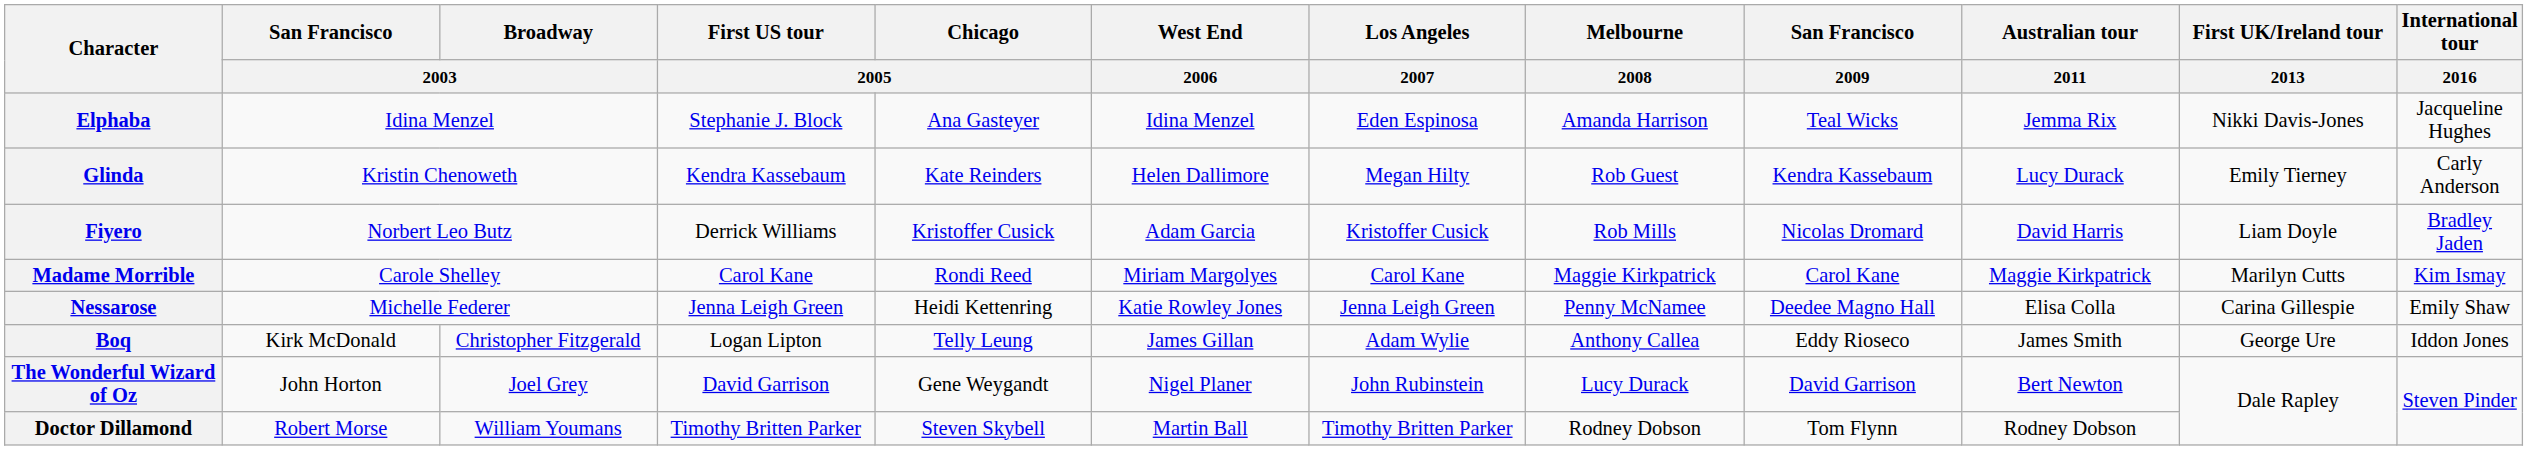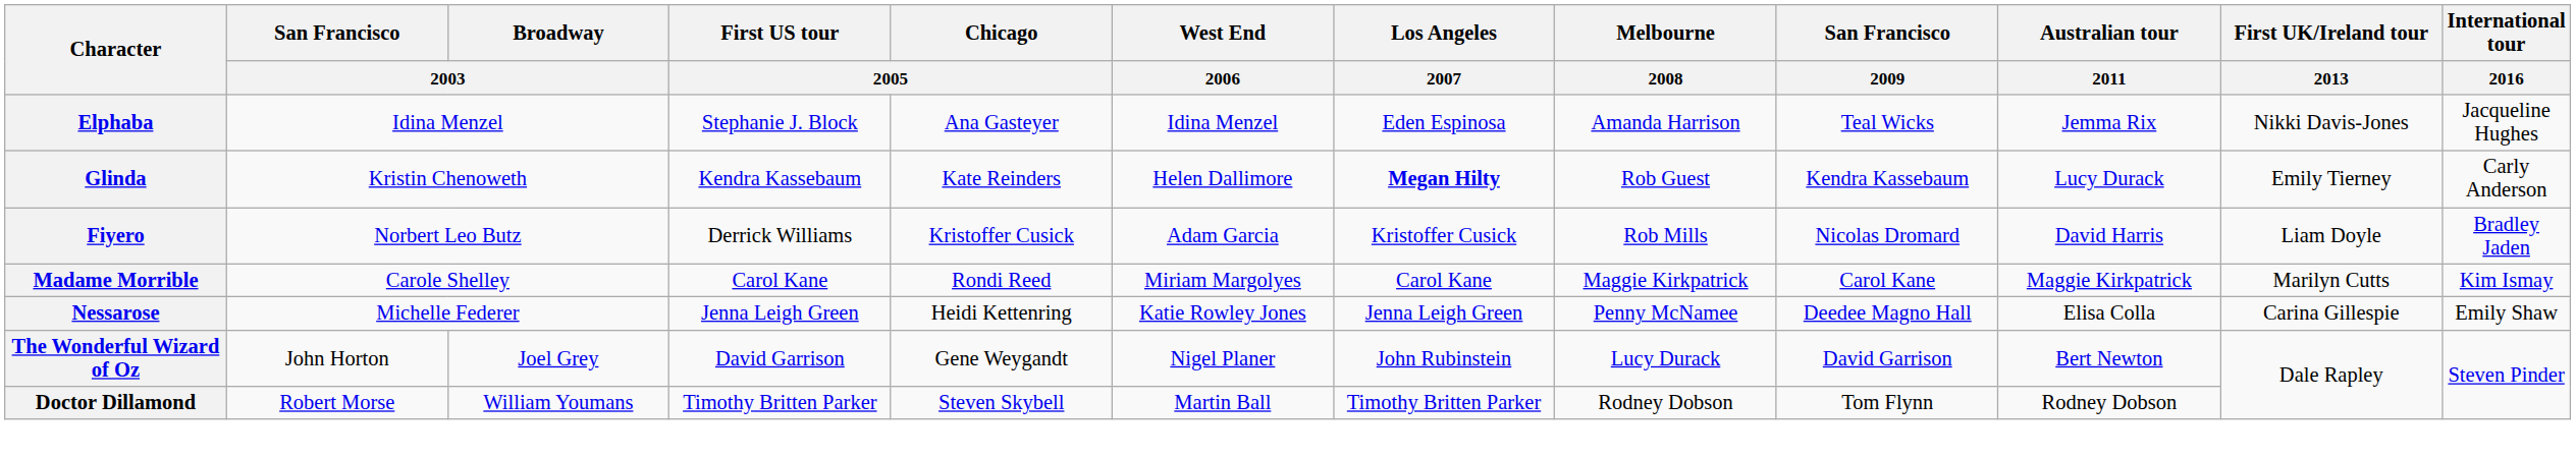Glinda | Los Angeles / 2007: normal -> bold
- row: Boq | Kirk McDonald | Christopher Fitzgerald | Logan Lipton | Telly Leung | James Gillan | Adam Wylie | Anthony Callea | Eddy Rioseco | James Smith | George Ure | Iddon Jones
